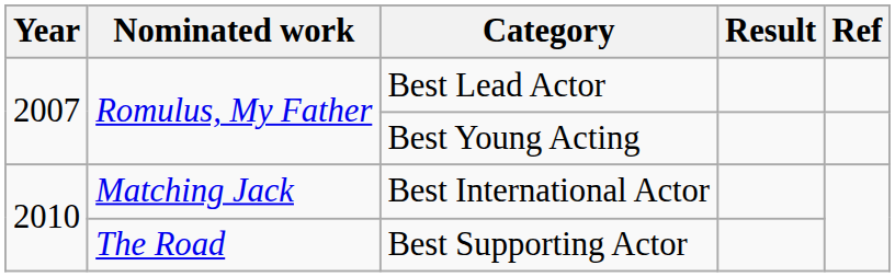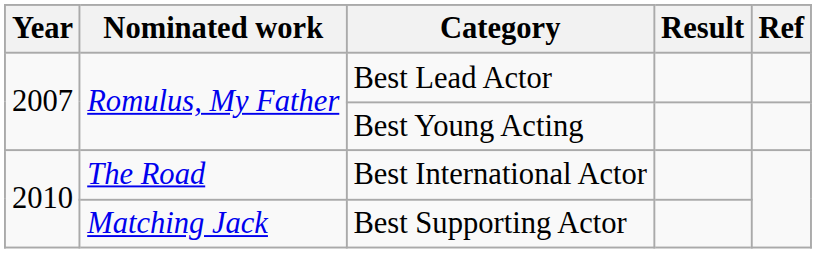Best International Actor | Nominated work: Matching Jack -> The Road
Best Supporting Actor | Nominated work: The Road -> Matching Jack
